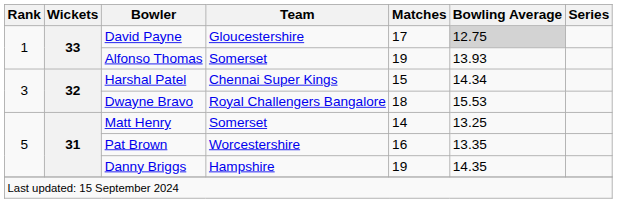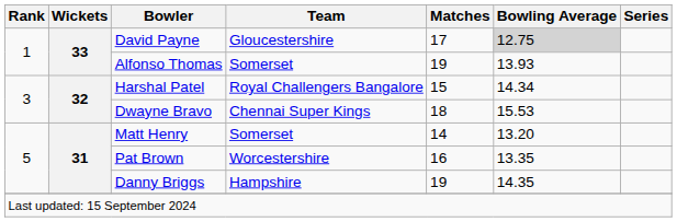Harshal Patel | Team: Chennai Super Kings -> Royal Challengers Bangalore
Dwayne Bravo | Team: Royal Challengers Bangalore -> Chennai Super Kings
Matt Henry | Bowling Average: 13.25 -> 13.20
